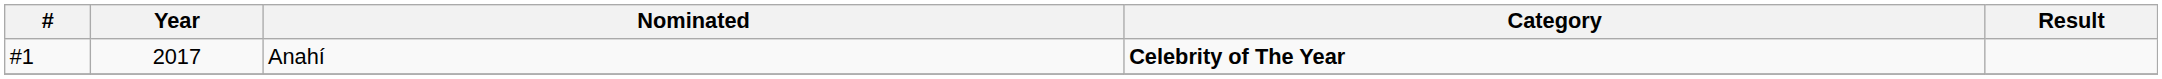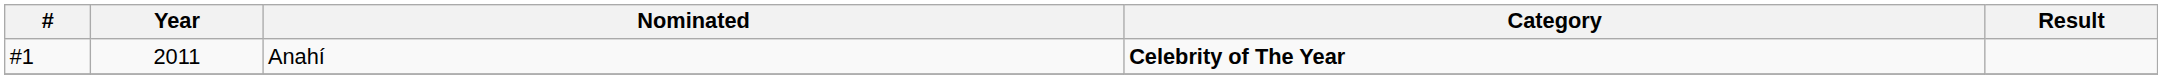Anahí | Year: 2017 -> 2011
